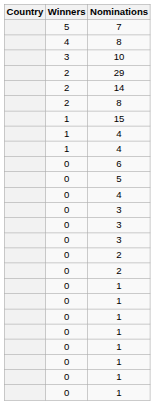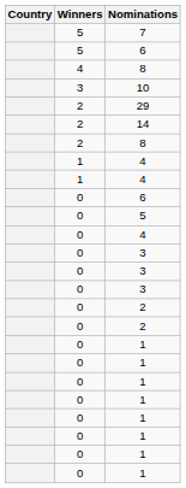+ row: 5 | 6
- row: 1 | 15
